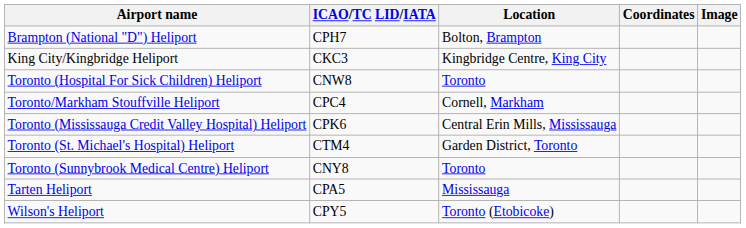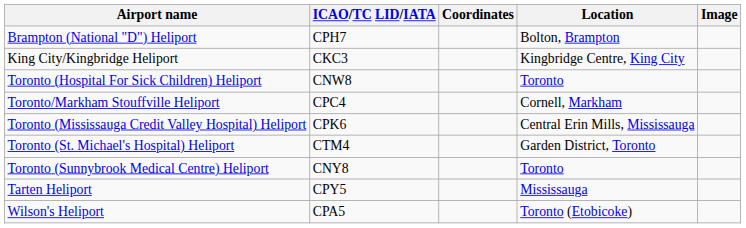columns swapped: Location <-> Coordinates
Tarten Heliport | ICAO/TC LID/IATA: CPA5 -> CPY5
Wilson's Heliport | ICAO/TC LID/IATA: CPY5 -> CPA5
